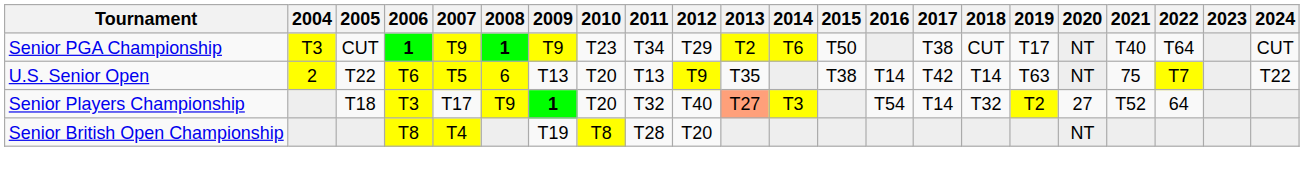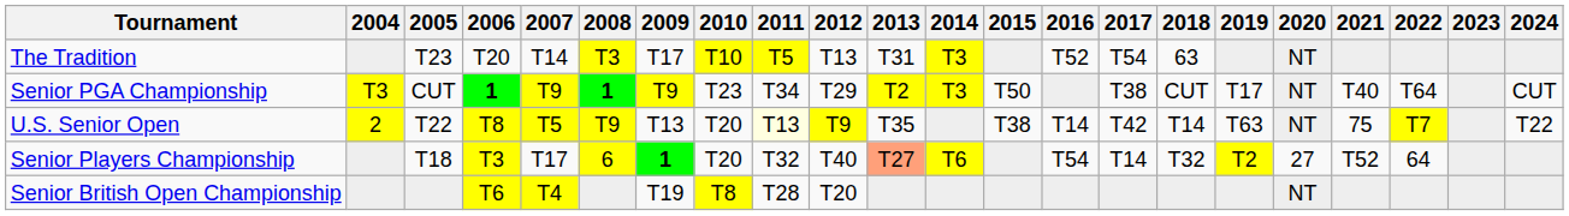+ row: The Tradition | T23 | T20 | T14 | T3 | T17 | T10 | T5 | T13 | T31 | T3 | T52 | T54 | 63 | NT
Senior PGA Championship | 2014: T6 -> T3
U.S. Senior Open | 2006: T6 -> T8
U.S. Senior Open | 2008: 6 -> T9
U.S. Senior Open | 2011: no background -> lightyellow background
Senior Players Championship | 2008: T9 -> 6
Senior Players Championship | 2014: T3 -> T6
Senior British Open Championship | 2006: T8 -> T6
